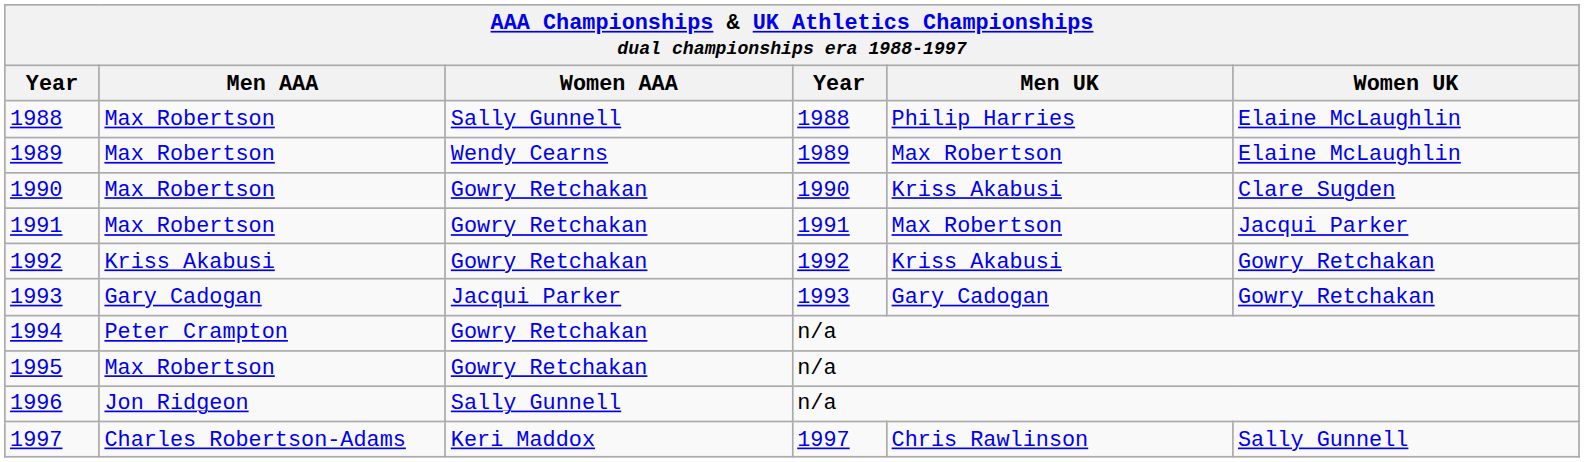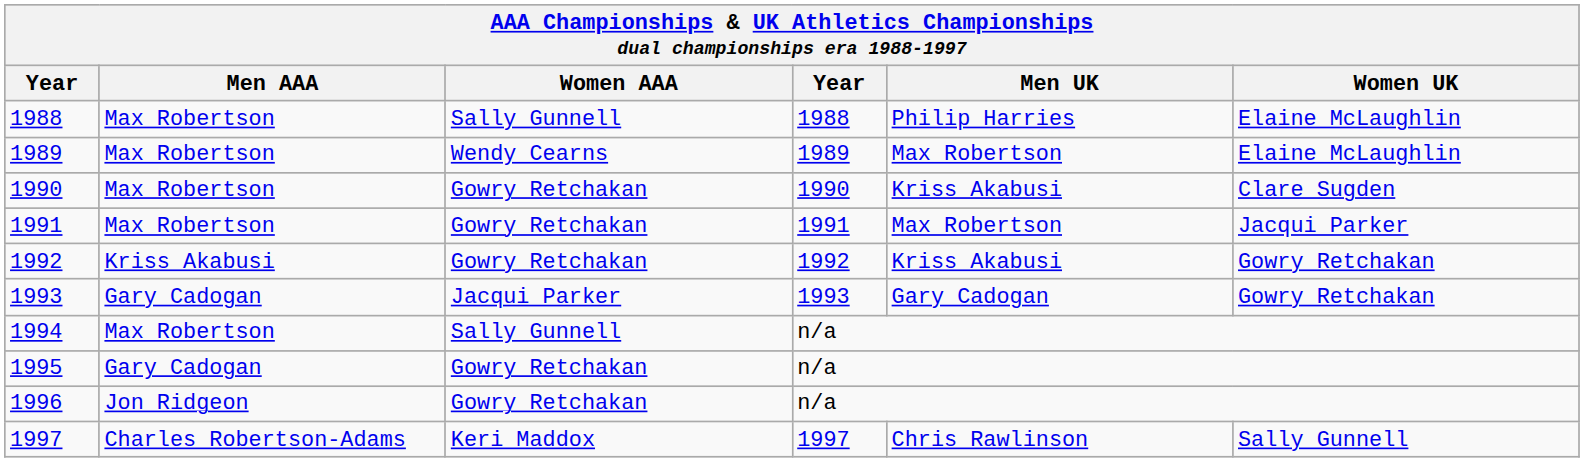1994 | Men AAA: Peter Crampton -> Max Robertson
1994 | Women AAA: Gowry Retchakan -> Sally Gunnell
1995 | Men AAA: Max Robertson -> Gary Cadogan
1996 | Women AAA: Sally Gunnell -> Gowry Retchakan
